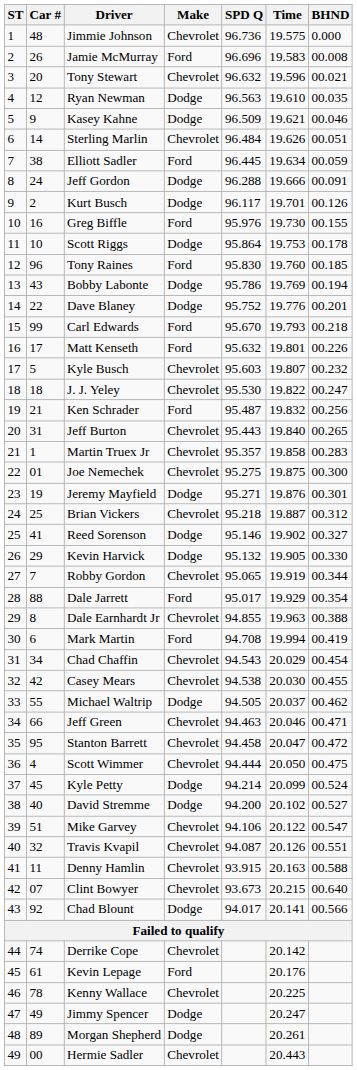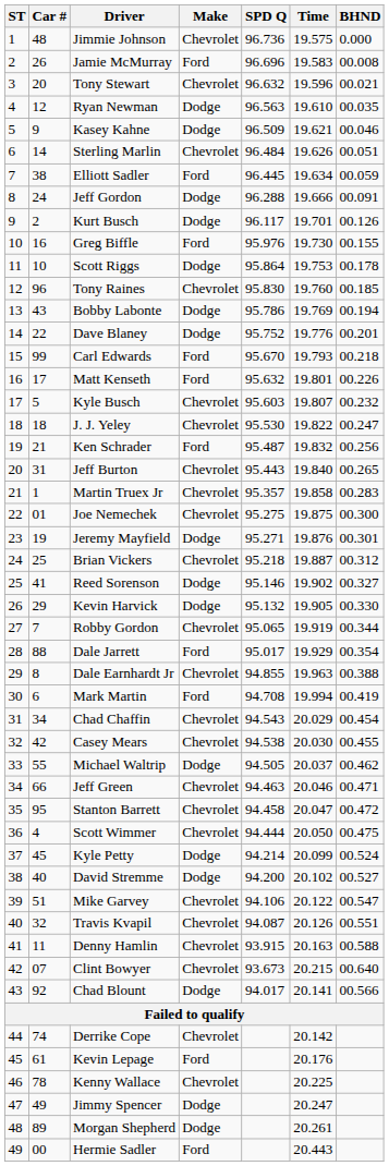Tony Raines | Make: Ford -> Chevrolet
Hermie Sadler | Make: Chevrolet -> Ford
